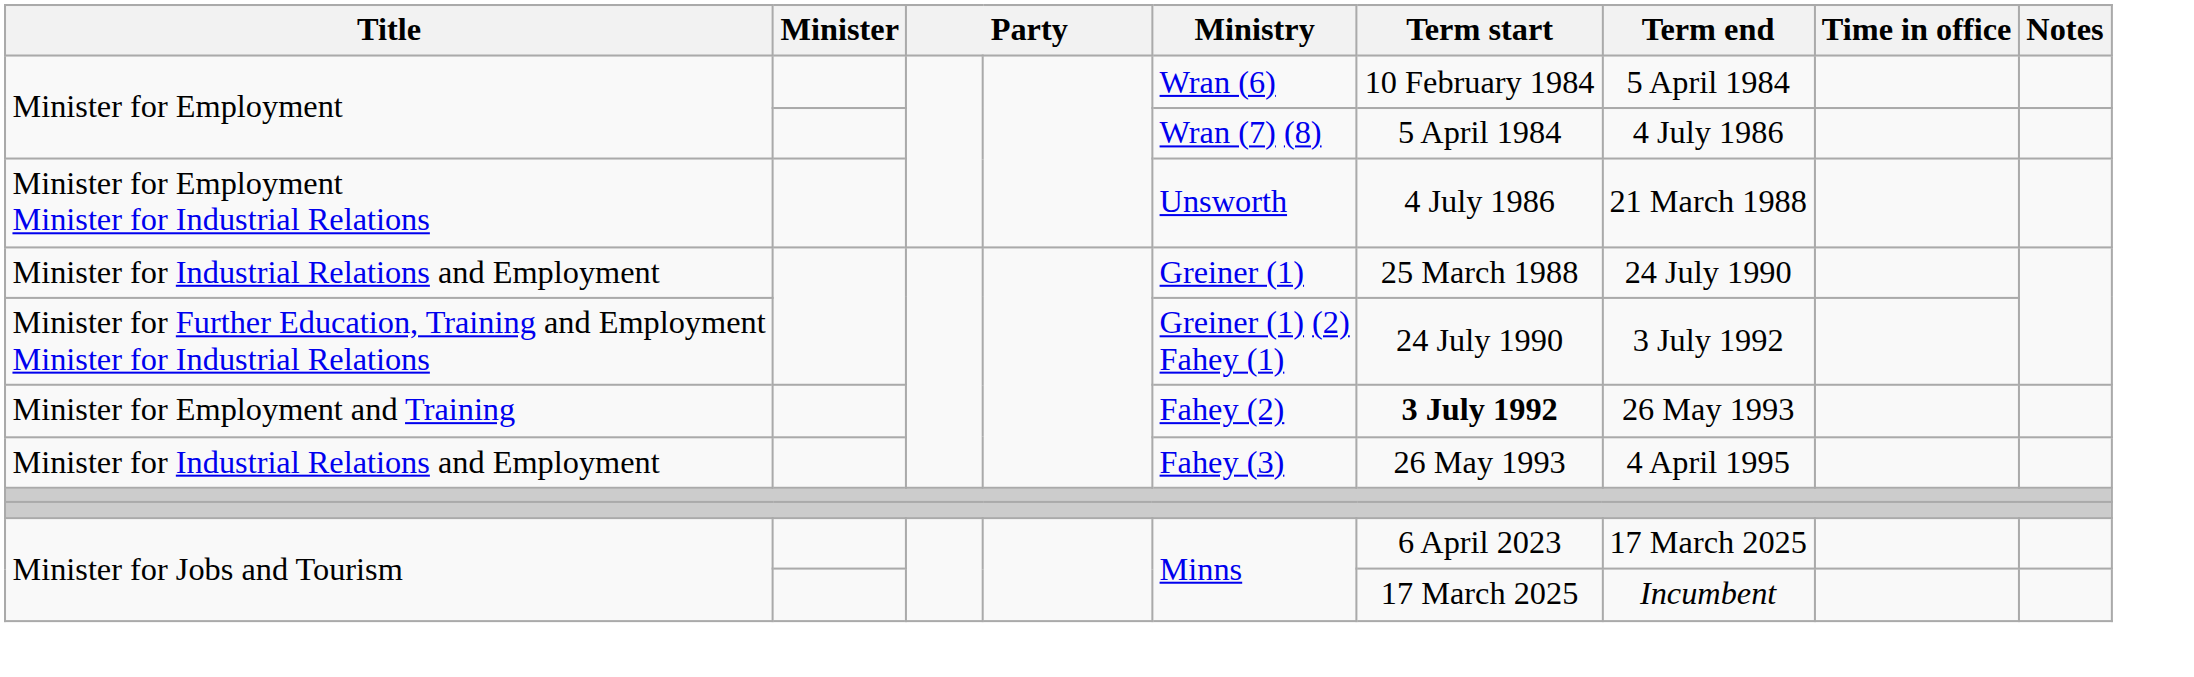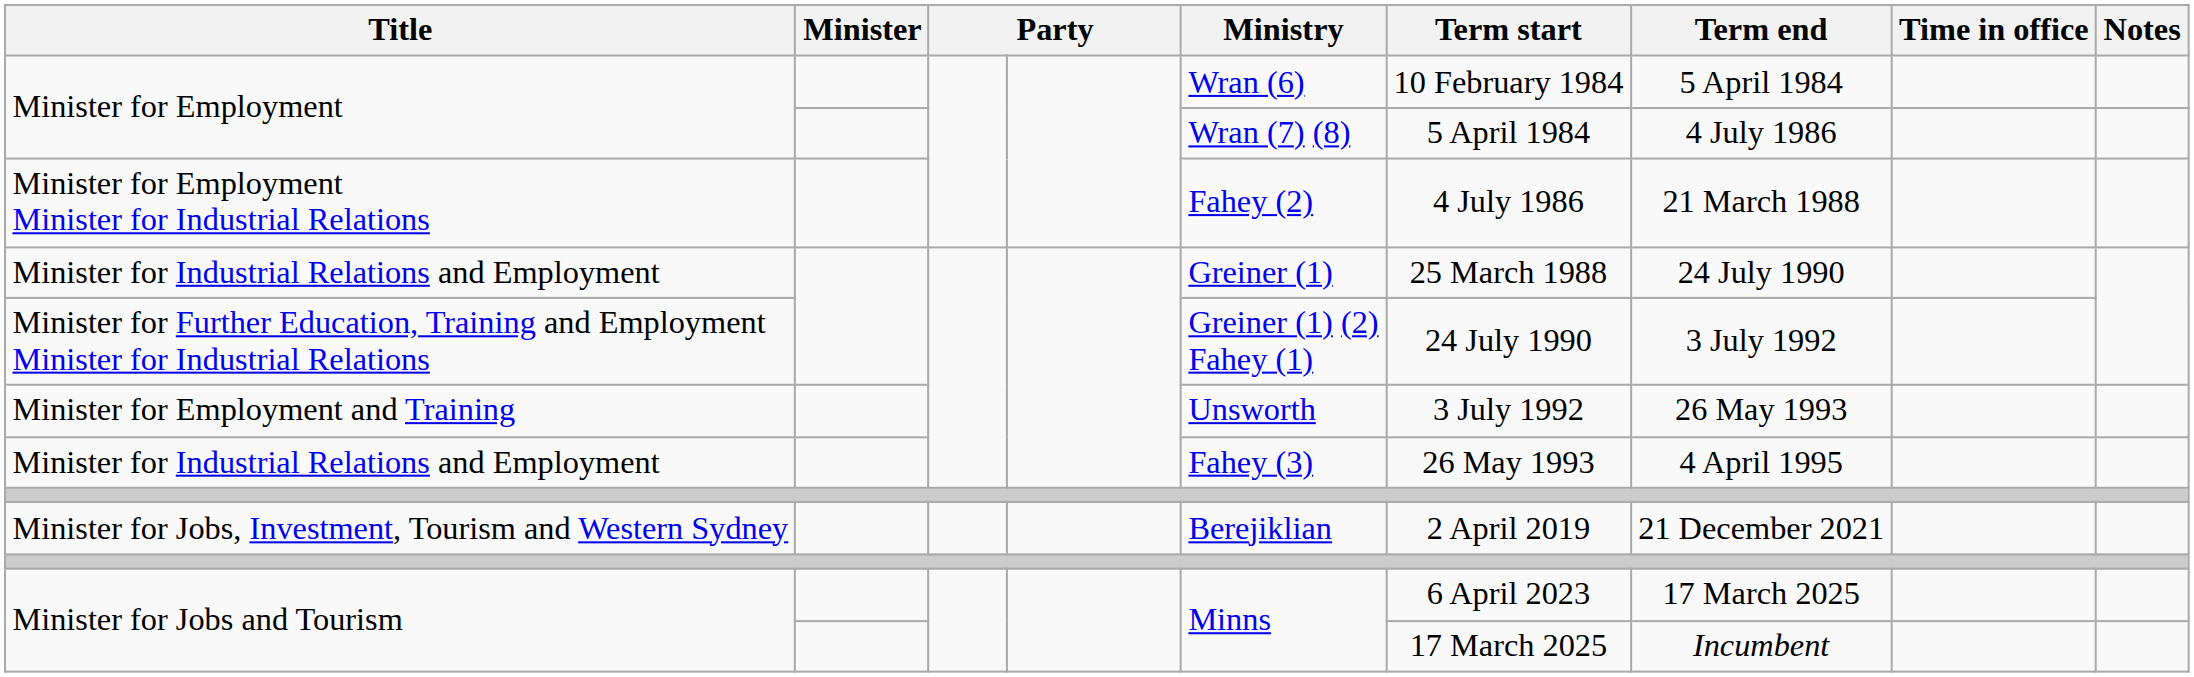Minister for Employment Minister for Industrial Relations | Ministry: Unsworth -> Fahey (2)
Minister for Employment and Training | Ministry: Fahey (2) -> Unsworth
Minister for Employment and Training | Term start: bold -> normal
+ row: Minister for Jobs, Investment, Tourism and Western Sydney | Berejiklian | 2 April 2019 | 21 December 2021
